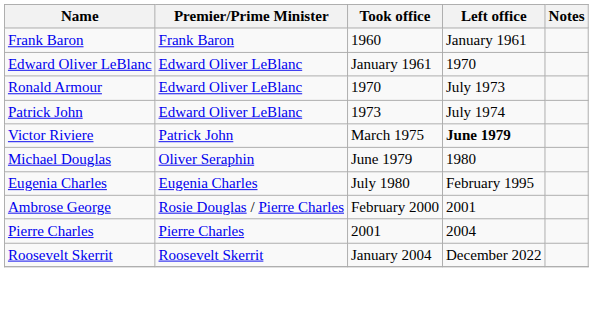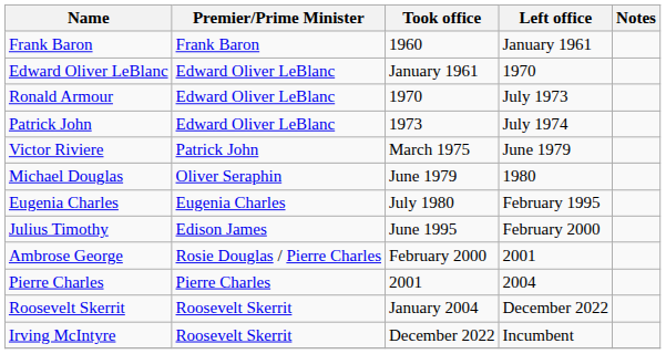Victor Riviere | Left office: bold -> normal
+ row: Julius Timothy | Edison James | June 1995 | February 2000
+ row: Irving McIntyre | Roosevelt Skerrit | December 2022 | Incumbent
